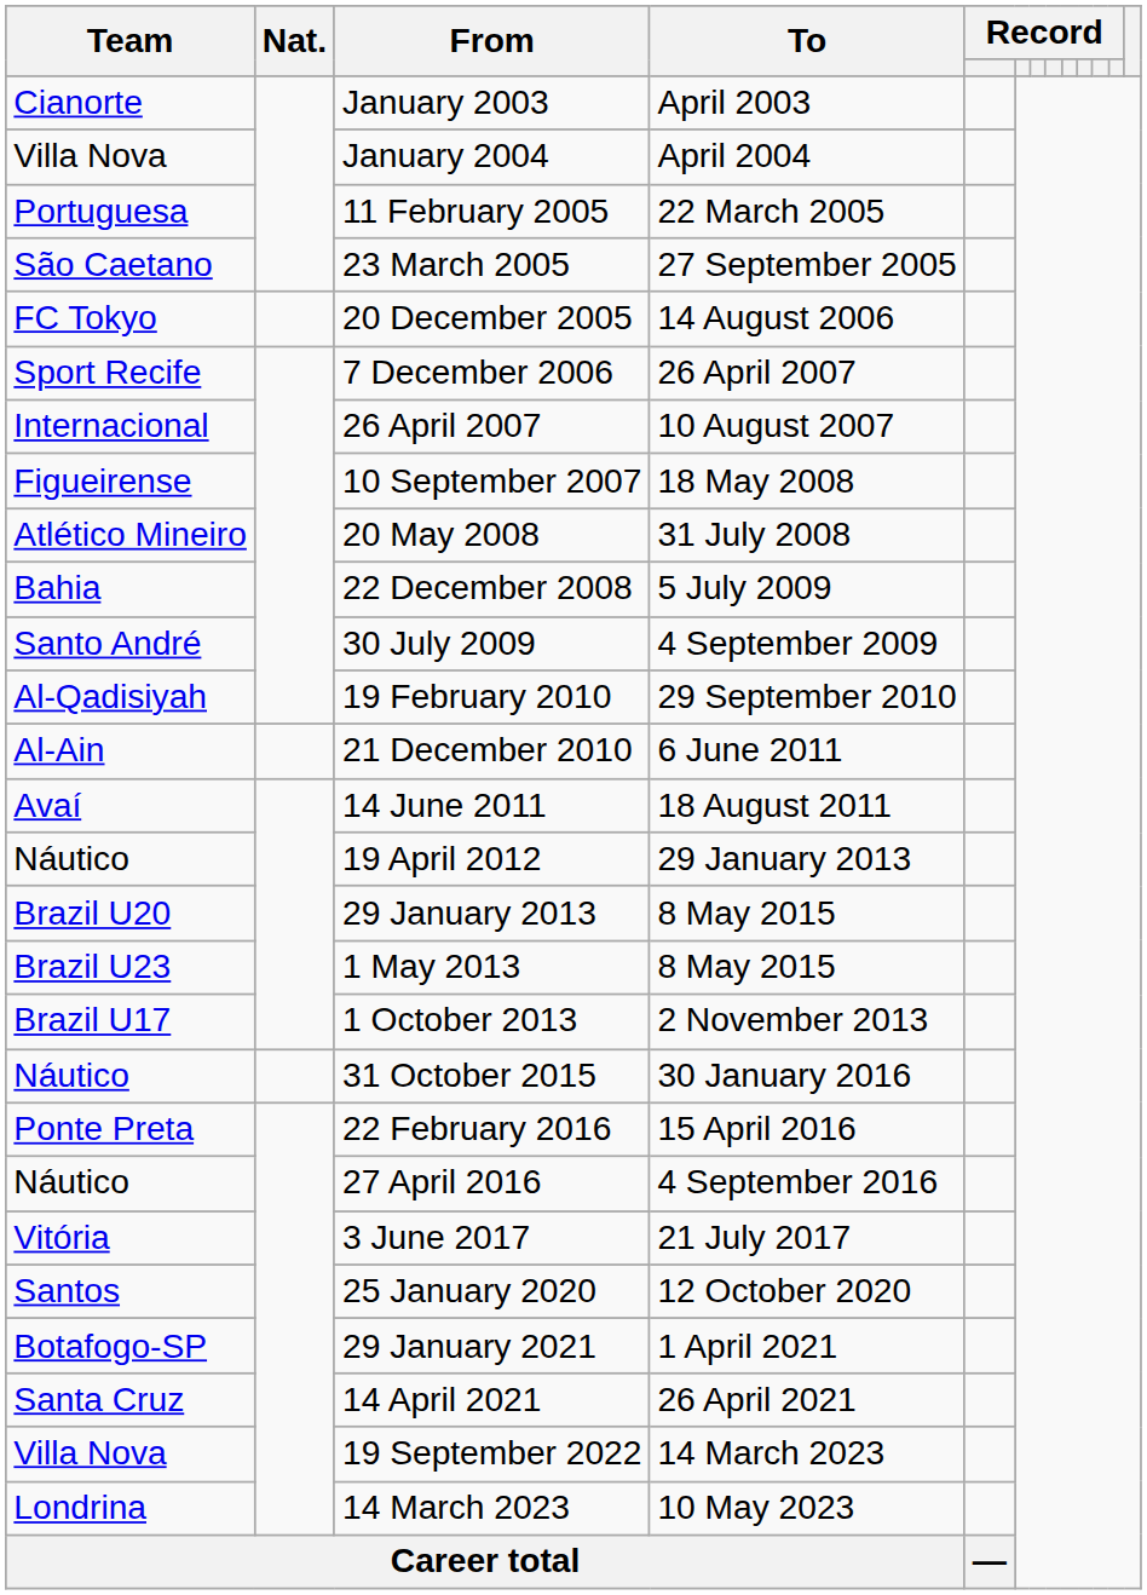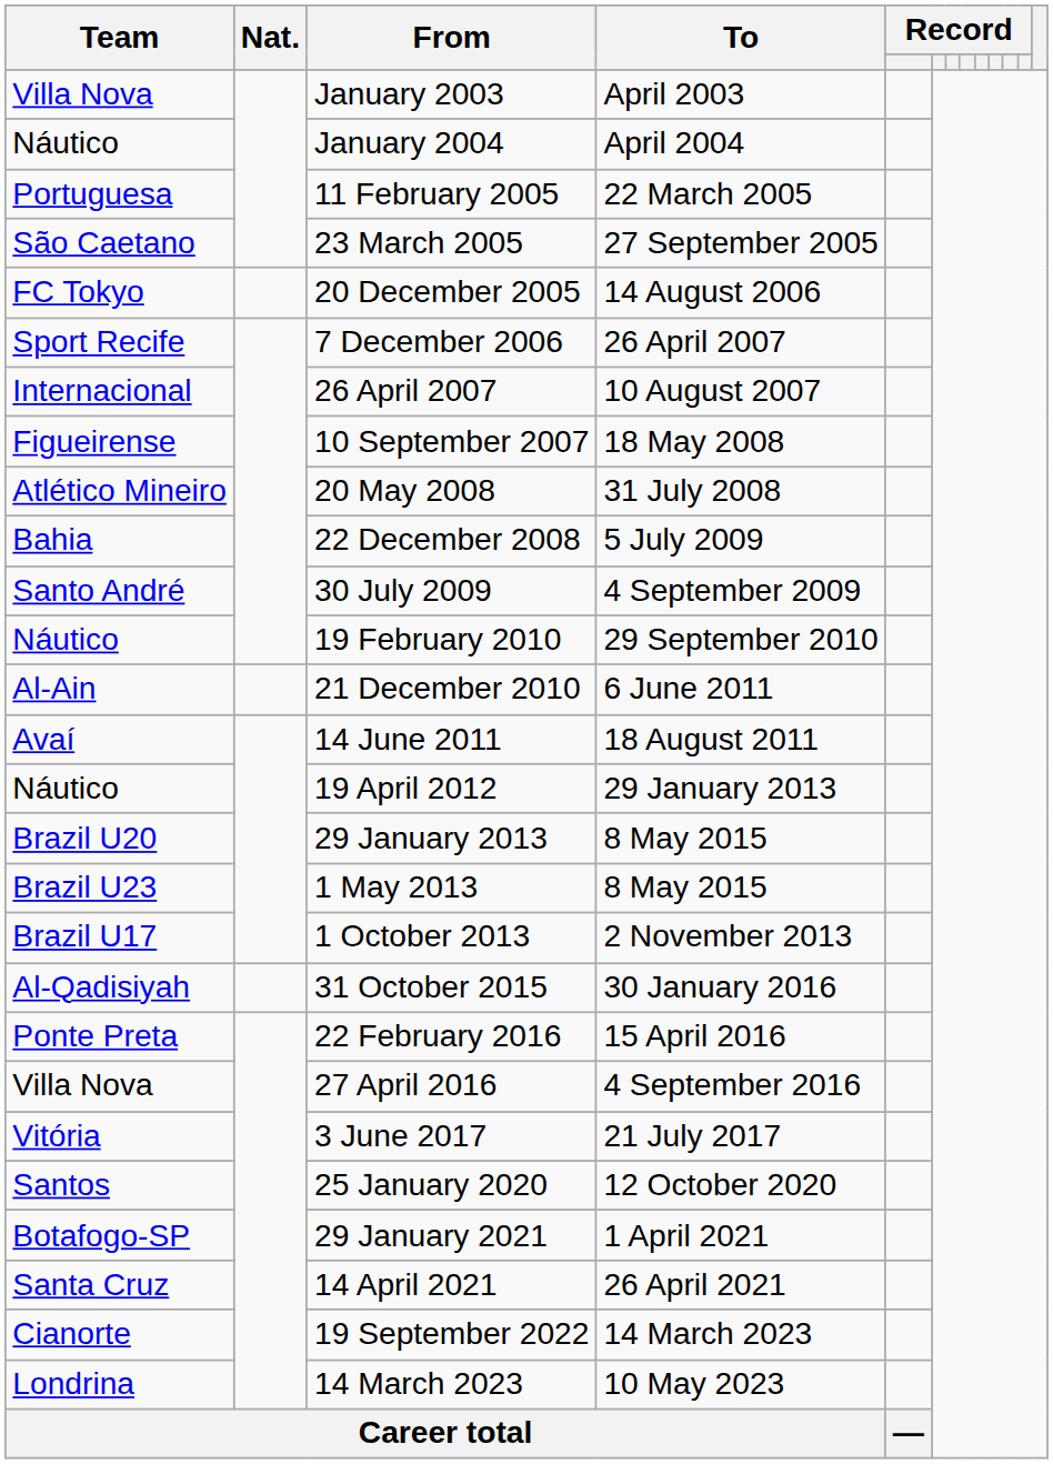January 2003 | Team: Cianorte -> Villa Nova
January 2004 | Team: Villa Nova -> Náutico
19 February 2010 | Team: Al-Qadisiyah -> Náutico
31 October 2015 | Team: Náutico -> Al-Qadisiyah
27 April 2016 | Team: Náutico -> Villa Nova
19 September 2022 | Team: Villa Nova -> Cianorte
